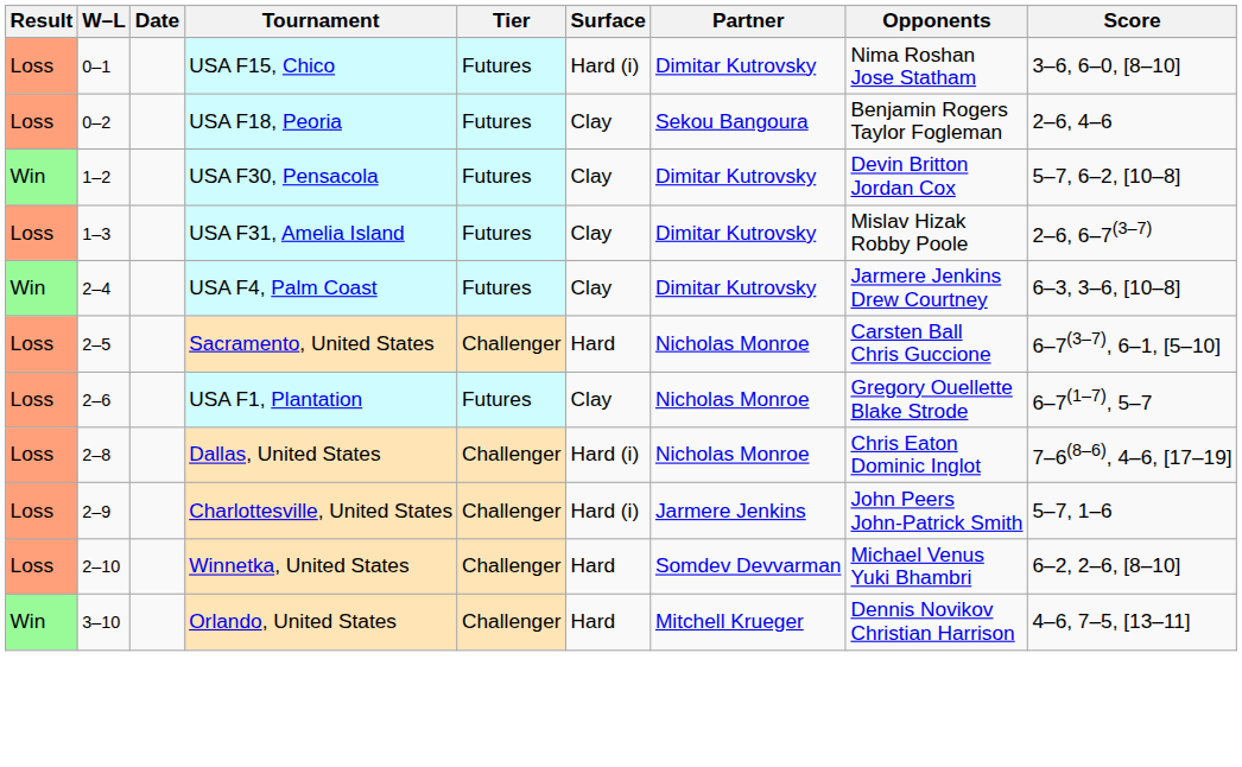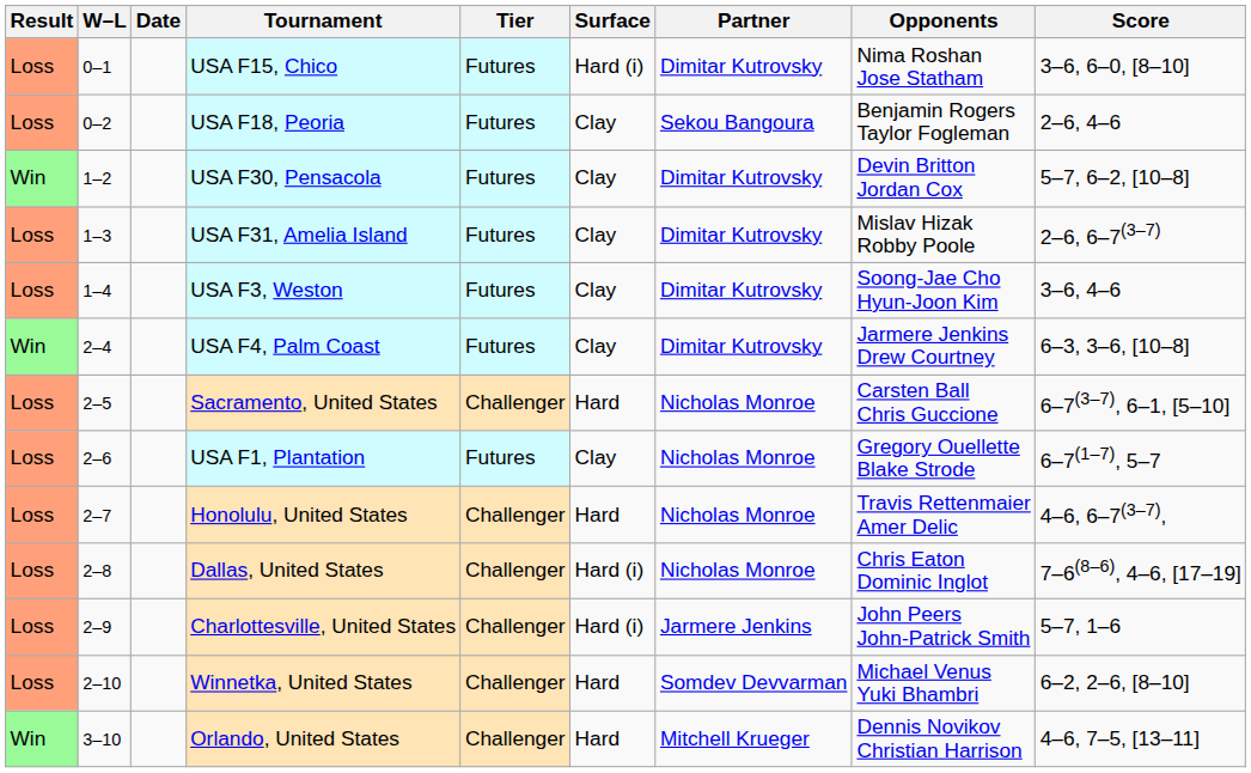+ row: Loss | 1–4 | USA F3, Weston | Futures | Clay | Dimitar Kutrovsky | Soong-Jae Cho Hyun-Joon Kim | 3–6, 4–6
+ row: Loss | 2–7 | Honolulu, United States | Challenger | Hard | Nicholas Monroe | Travis Rettenmaier Amer Delic | 4–6, 6–7(3–7),
